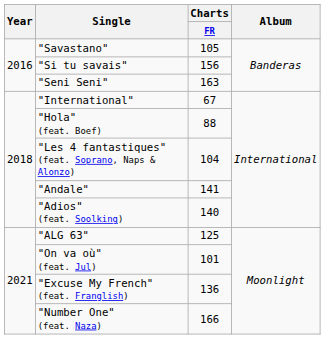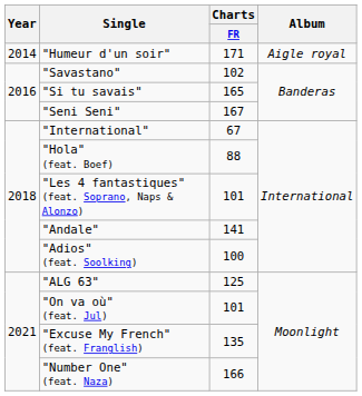+ row: 2014 | "Humeur d'un soir" | 171 | Aigle royal
"Savastano" | Charts / FR: 105 -> 102
"Si tu savais" | Charts / FR: 156 -> 165
"Seni Seni" | Charts / FR: 163 -> 167
"Les 4 fantastiques" (feat. Soprano, Naps & Alonzo) | Charts / FR: 104 -> 101
"Adios" (feat. Soolking) | Charts / FR: 140 -> 100
"Excuse My French" (feat. Franglish) | Charts / FR: 136 -> 135
